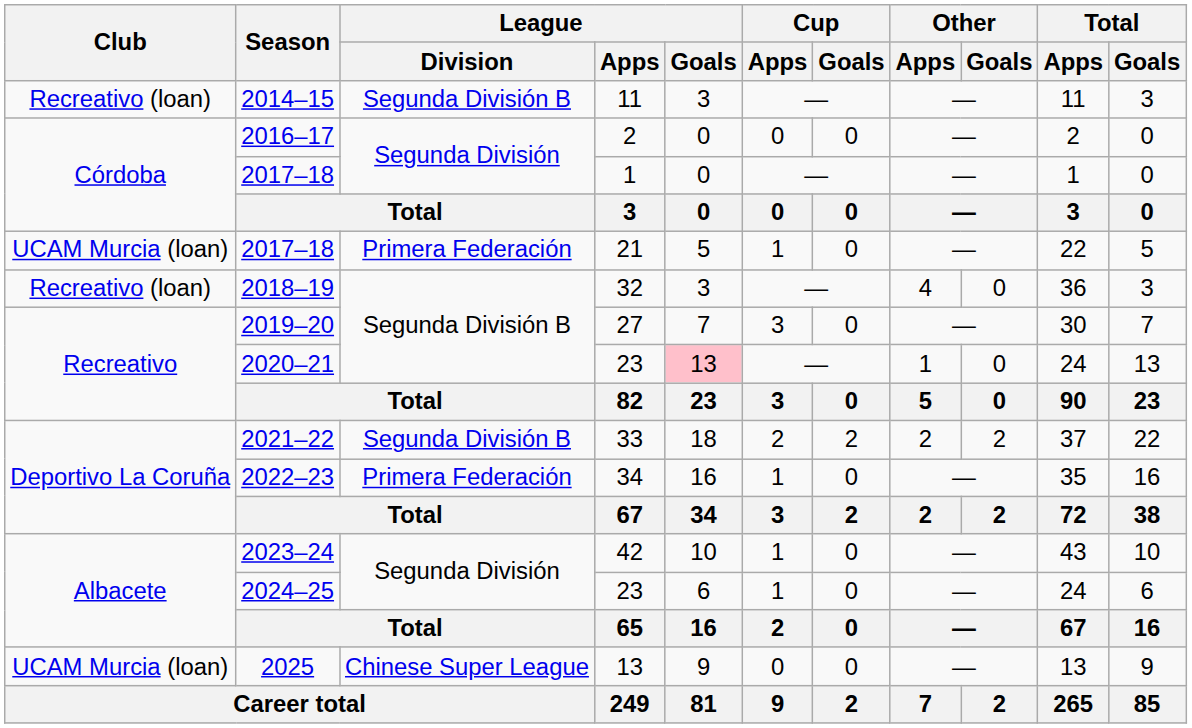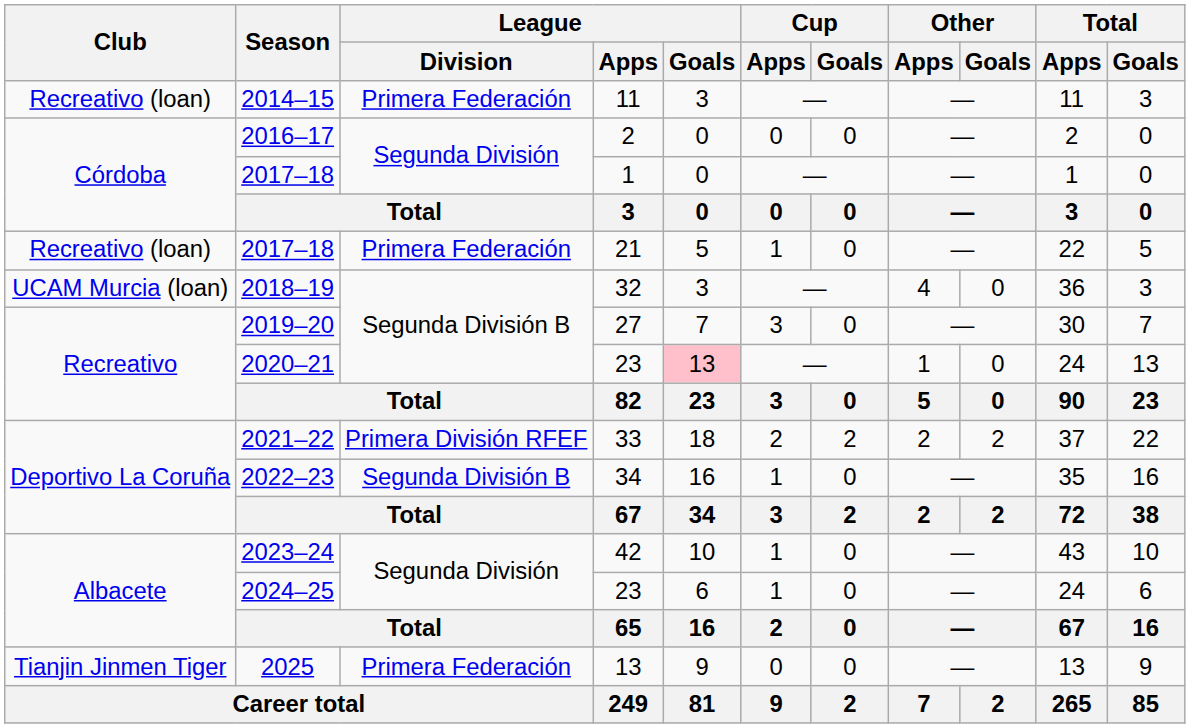2014–15 | League / Division: Segunda División B -> Primera Federación
2017–18 / 21 | Club: UCAM Murcia (loan) -> Recreativo (loan)
2018–19 | Club: Recreativo (loan) -> UCAM Murcia (loan)
2021–22 | League / Division: Segunda División B -> Primera División RFEF
2022–23 | League / Division: Primera Federación -> Segunda División B
2025 | Club: UCAM Murcia (loan) -> Tianjin Jinmen Tiger
2025 | League / Division: Chinese Super League -> Primera Federación
